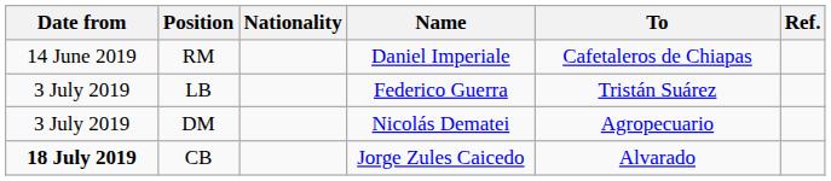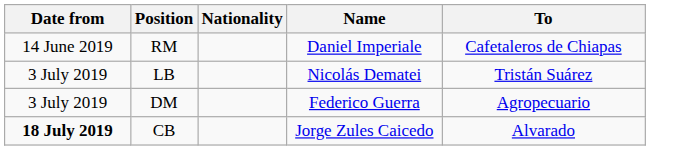- column: Ref.
LB | Name: Federico Guerra -> Nicolás Dematei
DM | Name: Nicolás Dematei -> Federico Guerra
